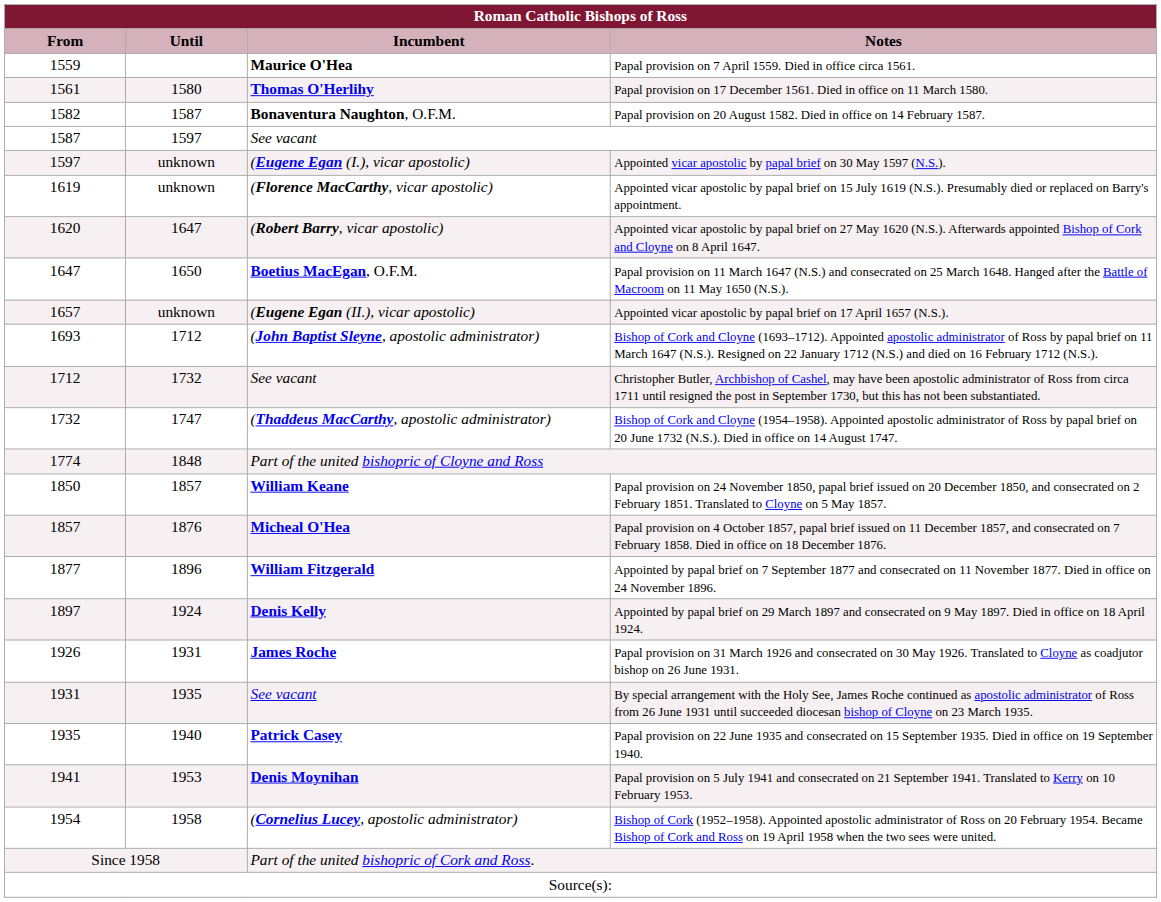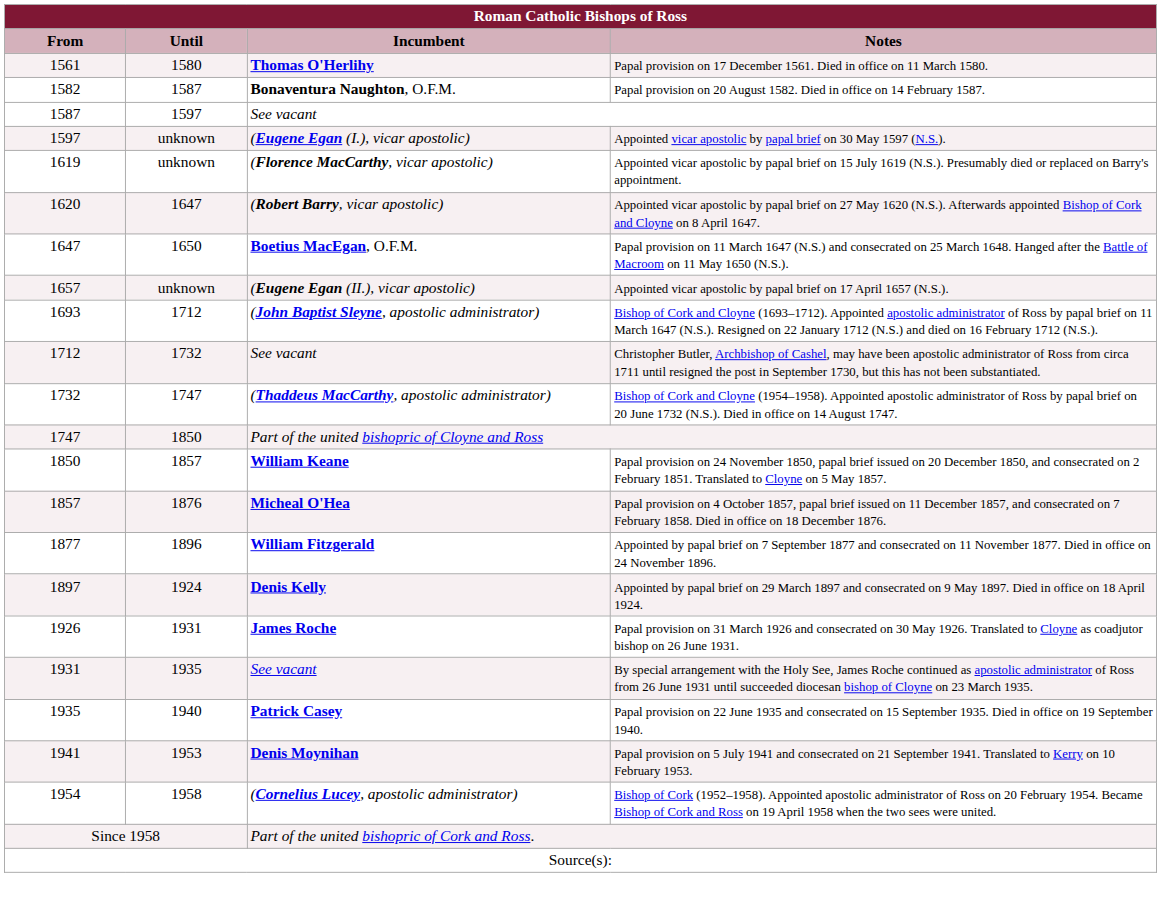- row: 1559 | Maurice O'Hea | Papal provision on 7 April 1559. Died in office circa 1561.
Part of the united bishopric of Cloyne and Ross | From: 1774 -> 1747
Part of the united bishopric of Cloyne and Ross | Until: 1848 -> 1850
